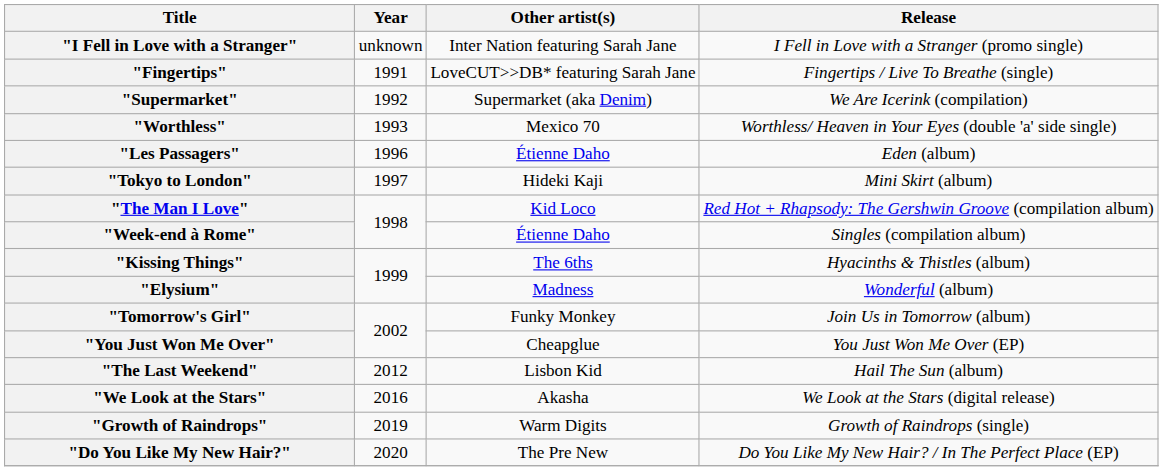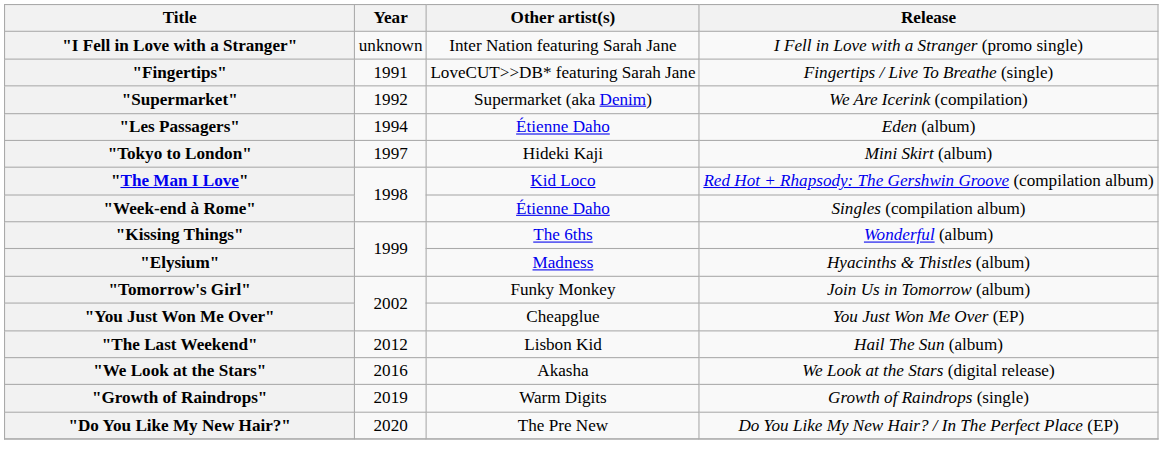- row: "Worthless" | 1993 | Mexico 70 | Worthless/ Heaven in Your Eyes (double 'a' side single)
"Les Passagers" | Year: 1996 -> 1994
"Kissing Things" | Release: Hyacinths & Thistles (album) -> Wonderful (album)
"Elysium" | Release: Wonderful (album) -> Hyacinths & Thistles (album)
